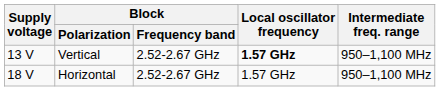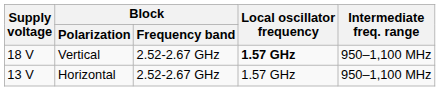Vertical | Supply voltage: 13 V -> 18 V
Horizontal | Supply voltage: 18 V -> 13 V
